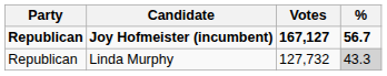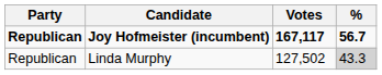Joy Hofmeister (incumbent) | Votes: 167,127 -> 167,117
Linda Murphy | Votes: 127,732 -> 127,502
